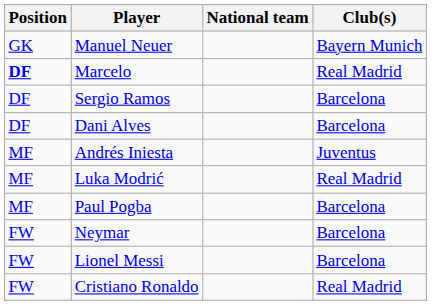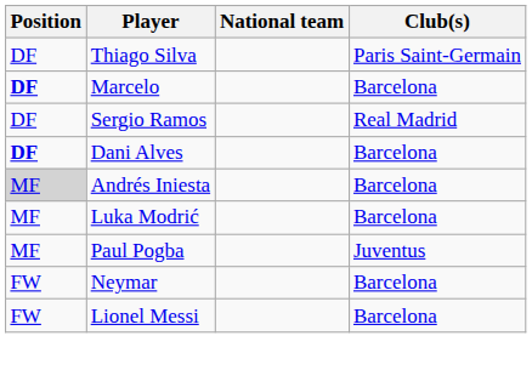- row: GK | Manuel Neuer | Bayern Munich
+ row: DF | Thiago Silva | Paris Saint-Germain
Marcelo | Club(s): Real Madrid -> Barcelona
Sergio Ramos | Club(s): Barcelona -> Real Madrid
Dani Alves | Position: normal -> bold
Andrés Iniesta | Position: no background -> lightgrey background
Andrés Iniesta | Club(s): Juventus -> Barcelona
Luka Modrić | Club(s): Real Madrid -> Barcelona
Paul Pogba | Club(s): Barcelona -> Juventus
- row: FW | Cristiano Ronaldo | Real Madrid
